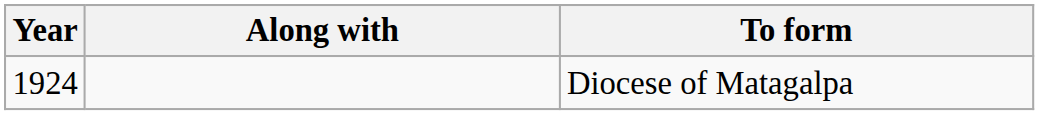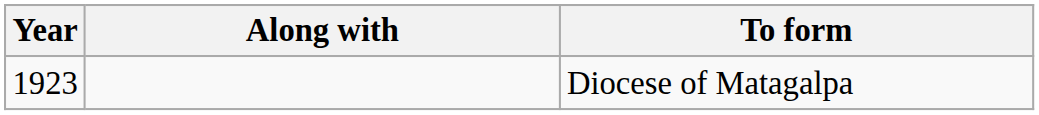Diocese of Matagalpa | Year: 1924 -> 1923
